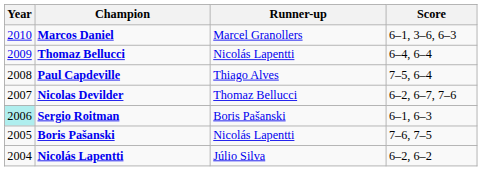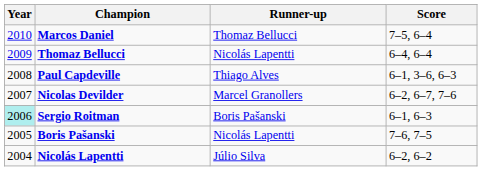Marcos Daniel | Runner-up: Marcel Granollers -> Thomaz Bellucci
Marcos Daniel | Score: 6–1, 3–6, 6–3 -> 7–5, 6–4
Paul Capdeville | Score: 7–5, 6–4 -> 6–1, 3–6, 6–3
Nicolas Devilder | Runner-up: Thomaz Bellucci -> Marcel Granollers
